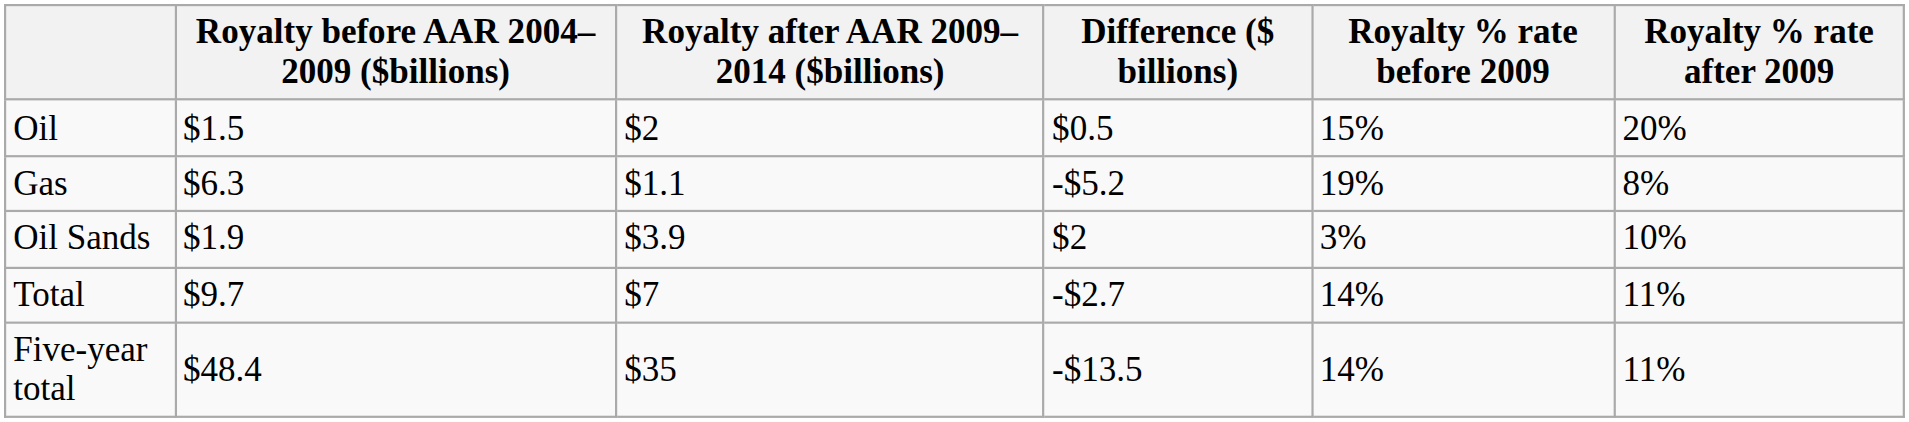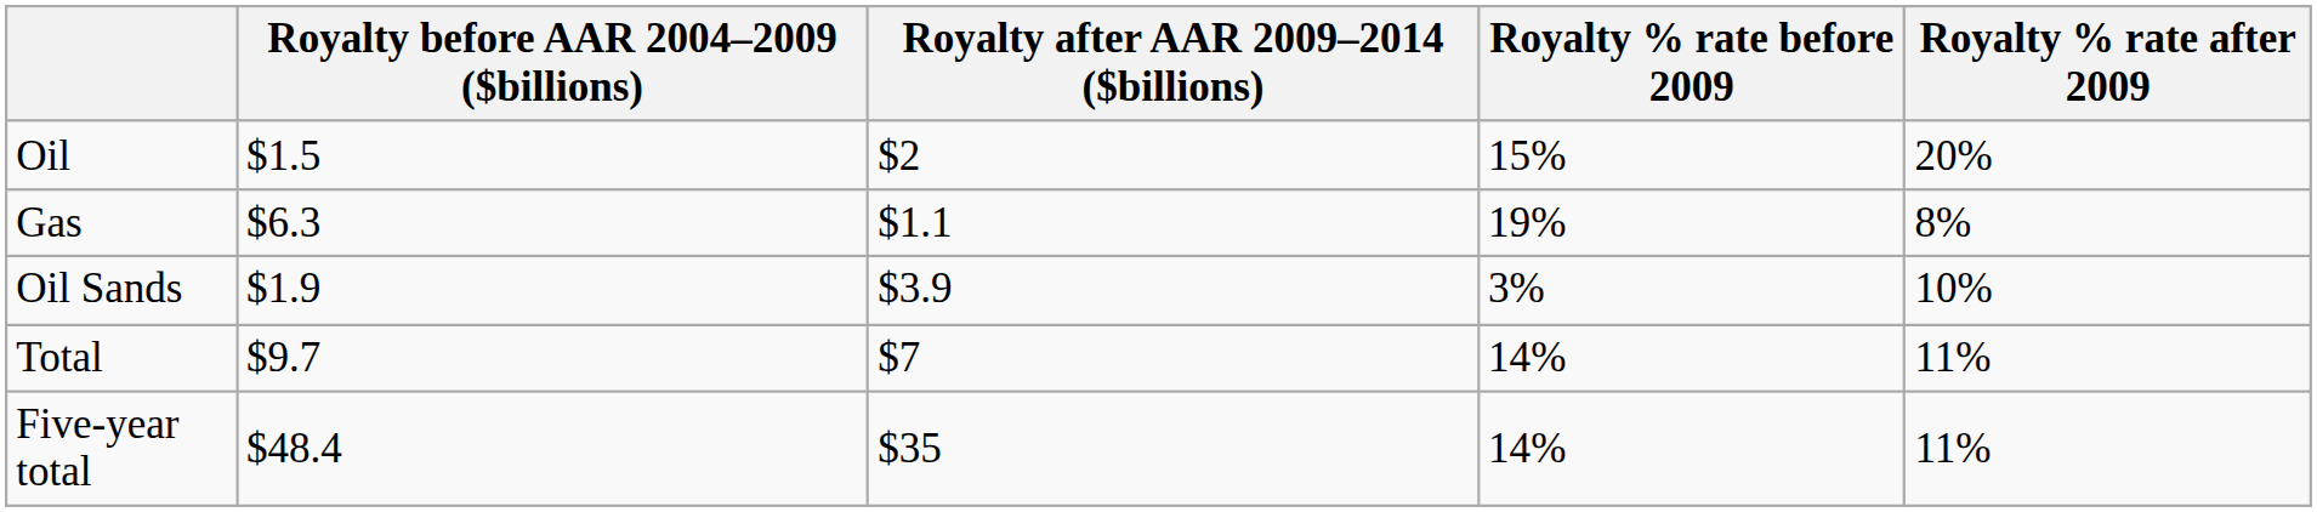- column: Difference ($ billions) | $0.5 | -$5.2 | $2 | -$2.7 | -$13.5
